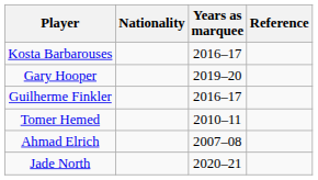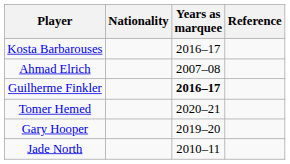rows swapped: Ahmad Elrich <-> Gary Hooper
Guilherme Finkler | Years as marquee: normal -> bold
Tomer Hemed | Years as marquee: 2010–11 -> 2020–21
Jade North | Years as marquee: 2020–21 -> 2010–11
